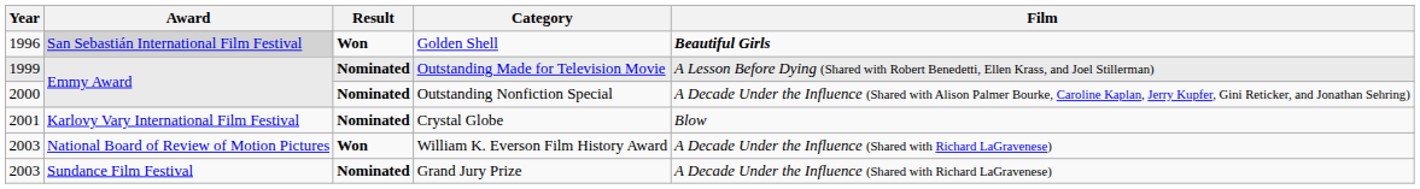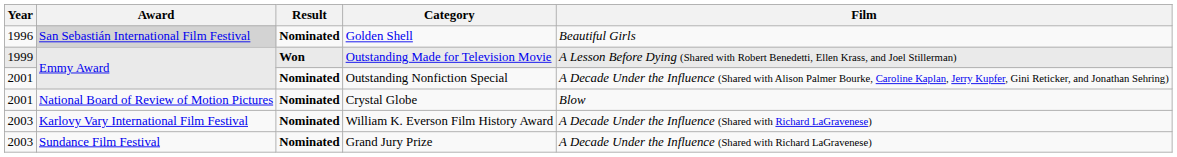Golden Shell | Result: Won -> Nominated
Golden Shell | Film: bold -> normal
Outstanding Made for Television Movie | Result: Nominated -> Won
Outstanding Nonfiction Special | Year: 2000 -> 2001
Crystal Globe | Award: Karlovy Vary International Film Festival -> National Board of Review of Motion Pictures
William K. Everson Film History Award | Award: National Board of Review of Motion Pictures -> Karlovy Vary International Film Festival
William K. Everson Film History Award | Result: Won -> Nominated
